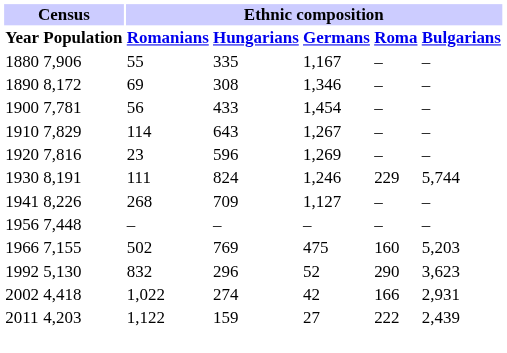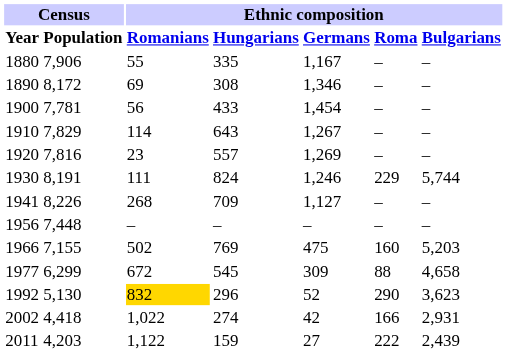1920 | Ethnic composition / Hungarians: 596 -> 557
+ row: 1977 | 6,299 | 672 | 545 | 309 | 88 | 4,658
1992 | Ethnic composition / Romanians: no background -> gold background
